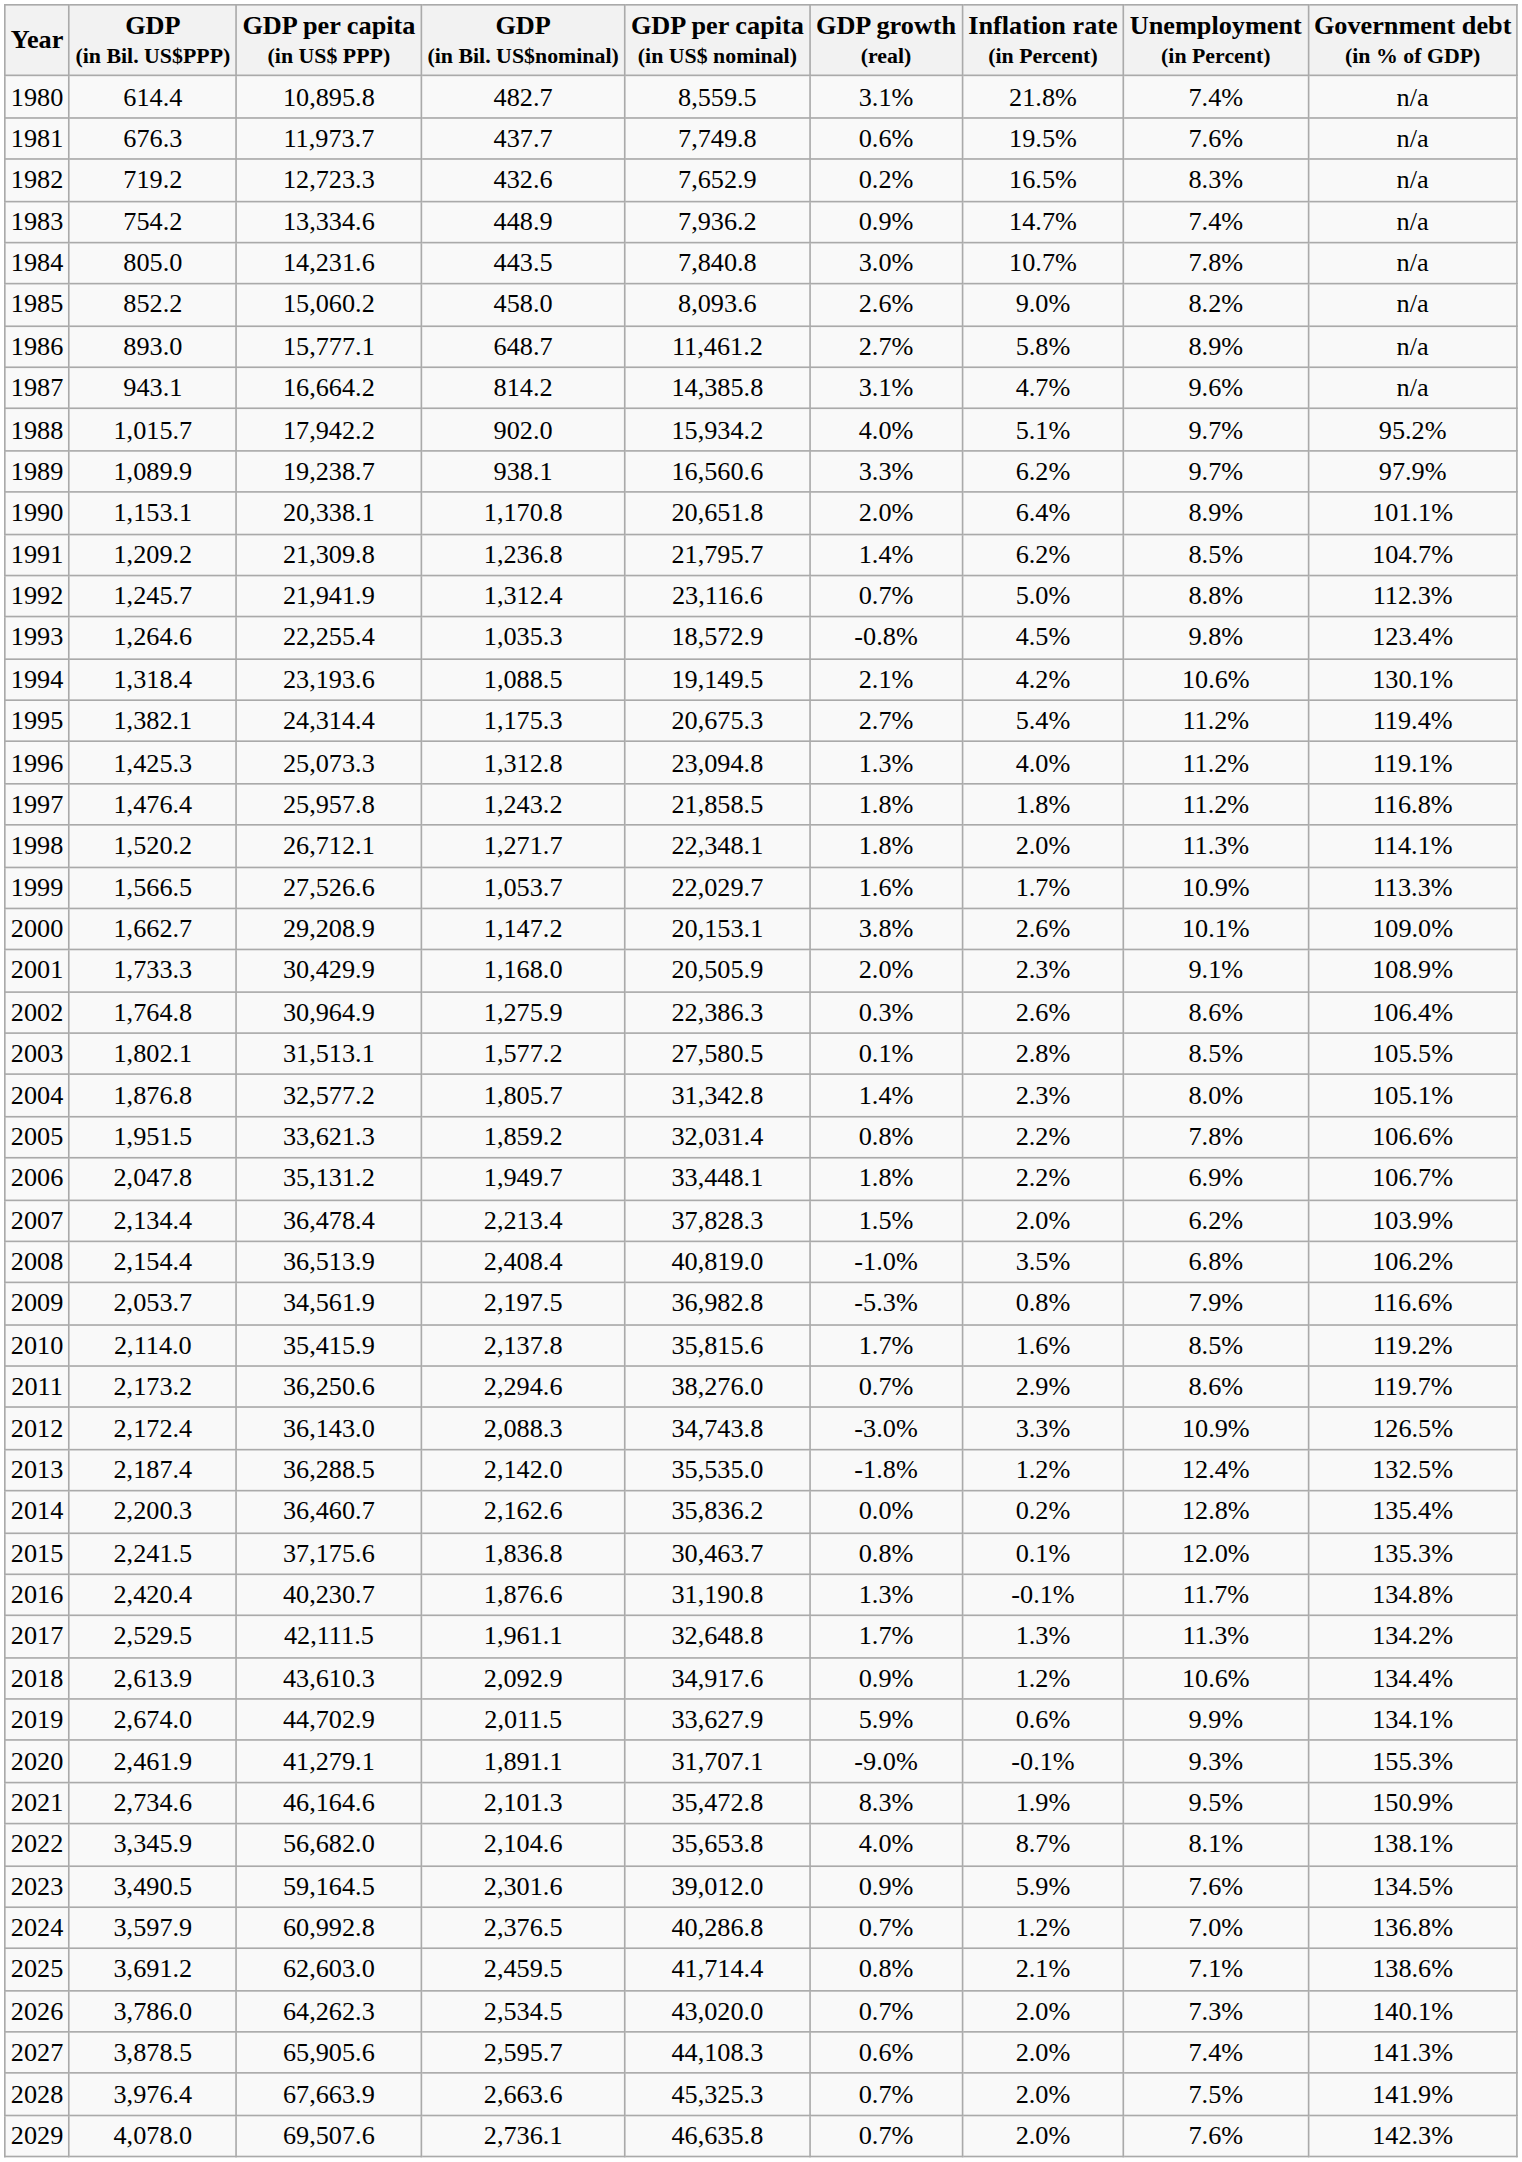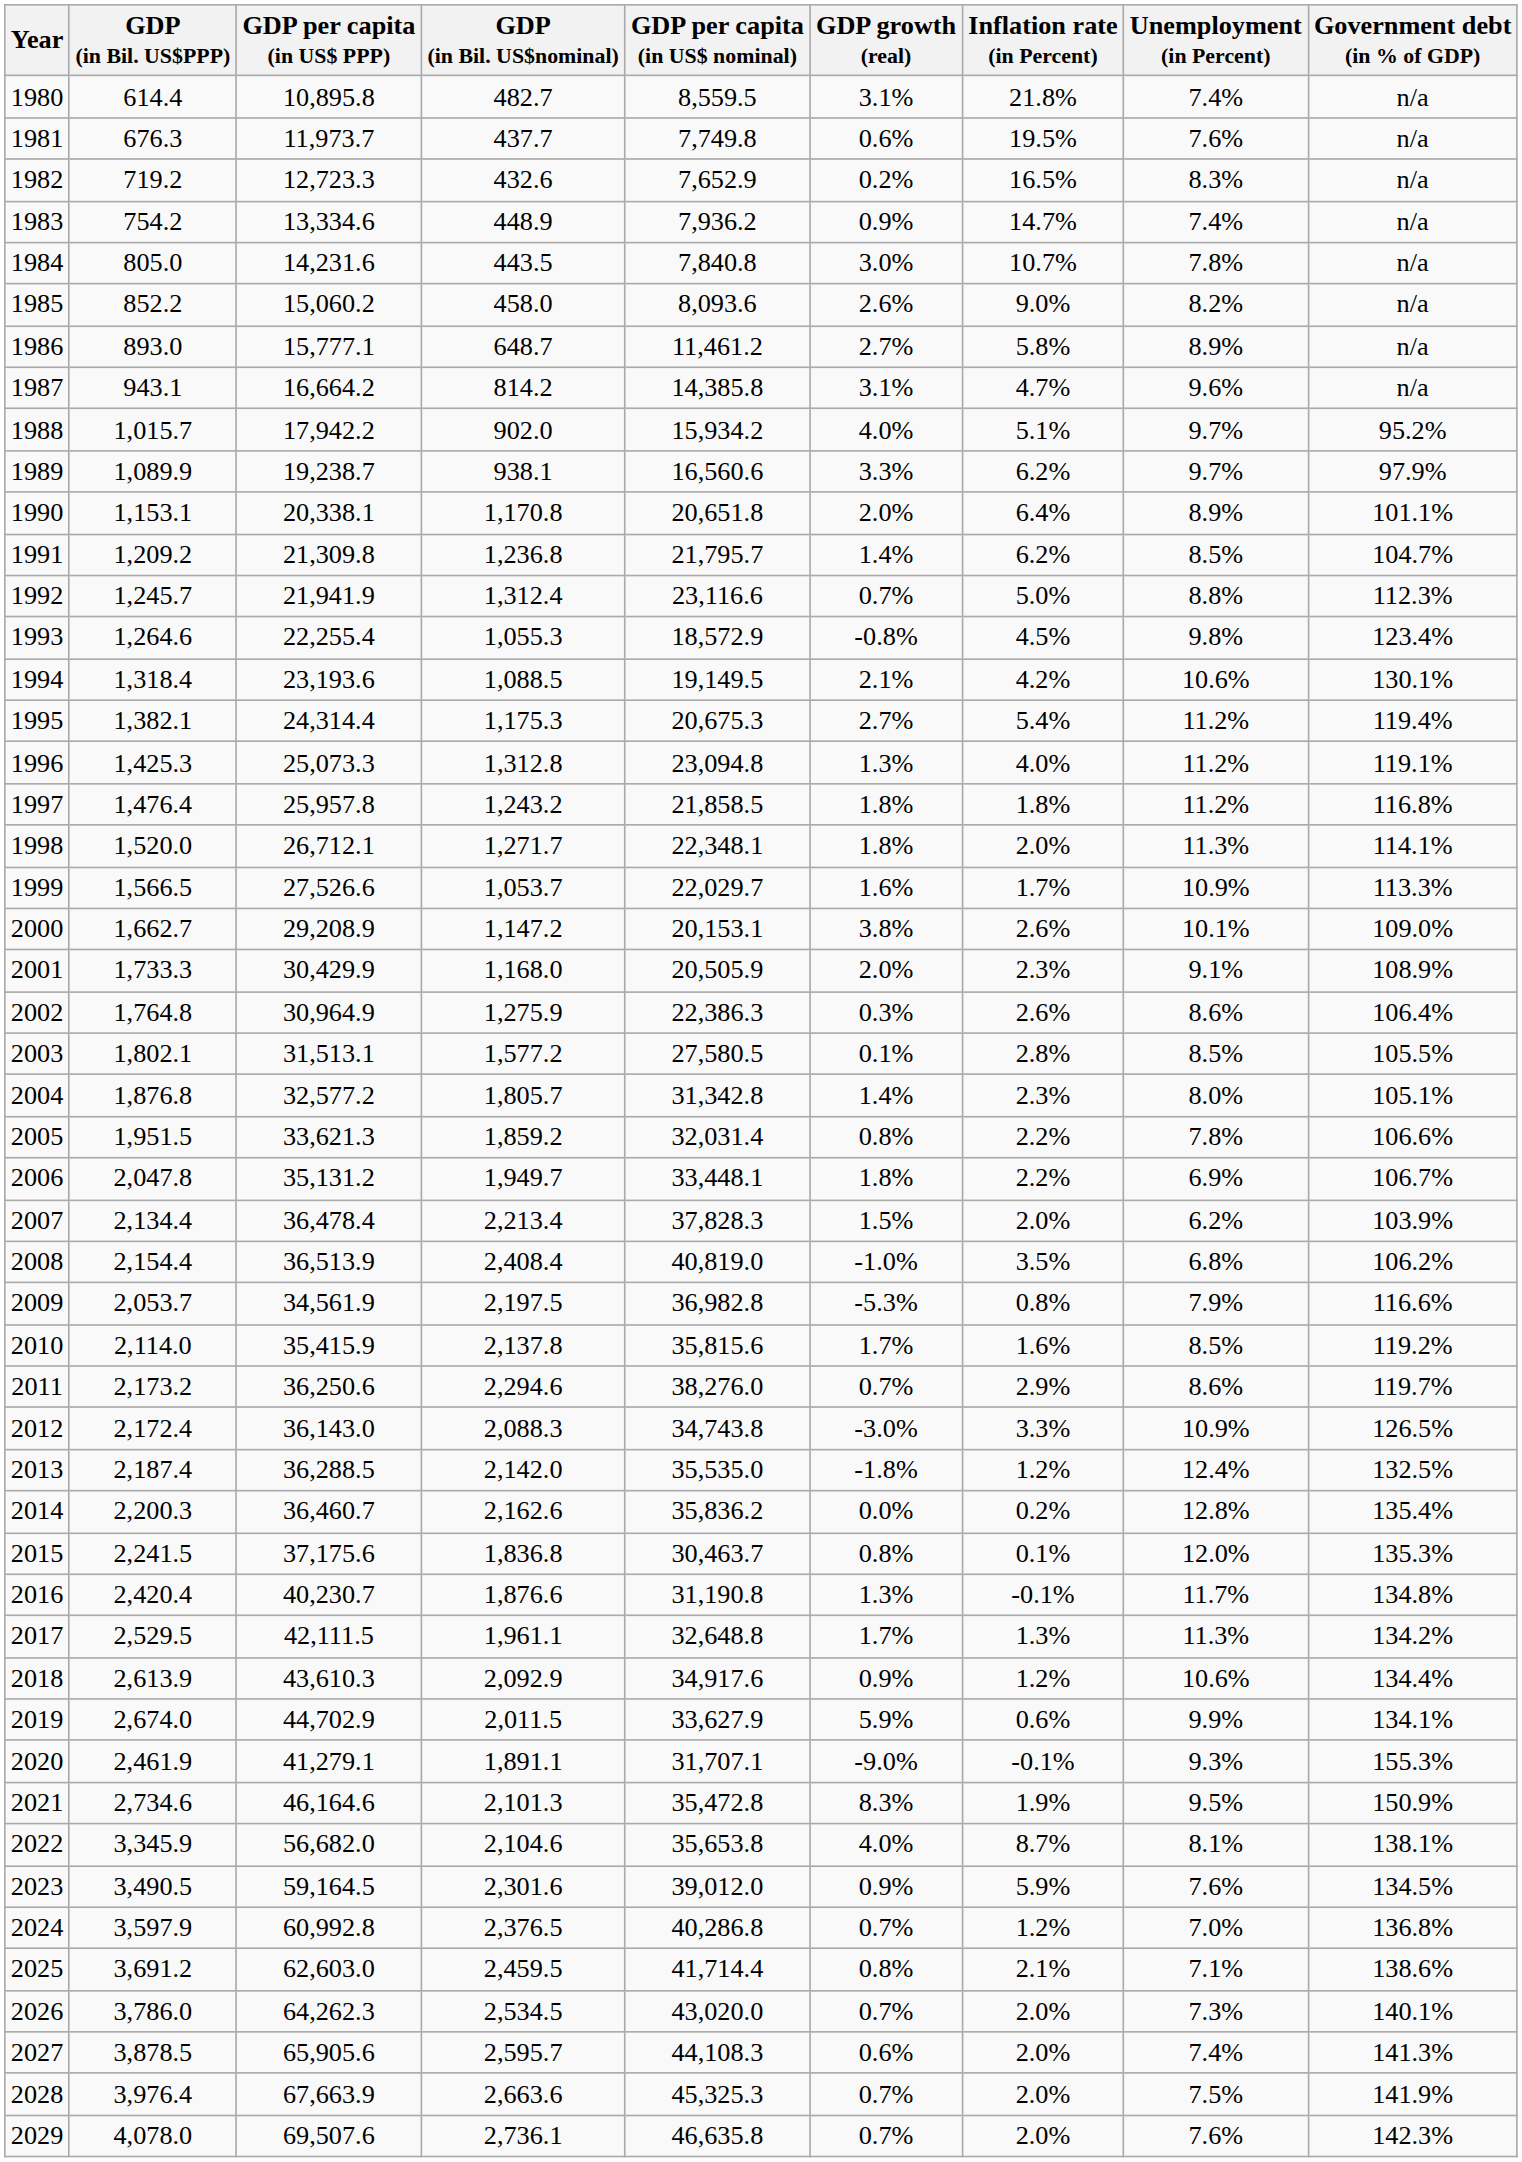1993 | GDP (in Bil. US$nominal): 1,035.3 -> 1,055.3
1998 | GDP (in Bil. US$PPP): 1,520.2 -> 1,520.0
